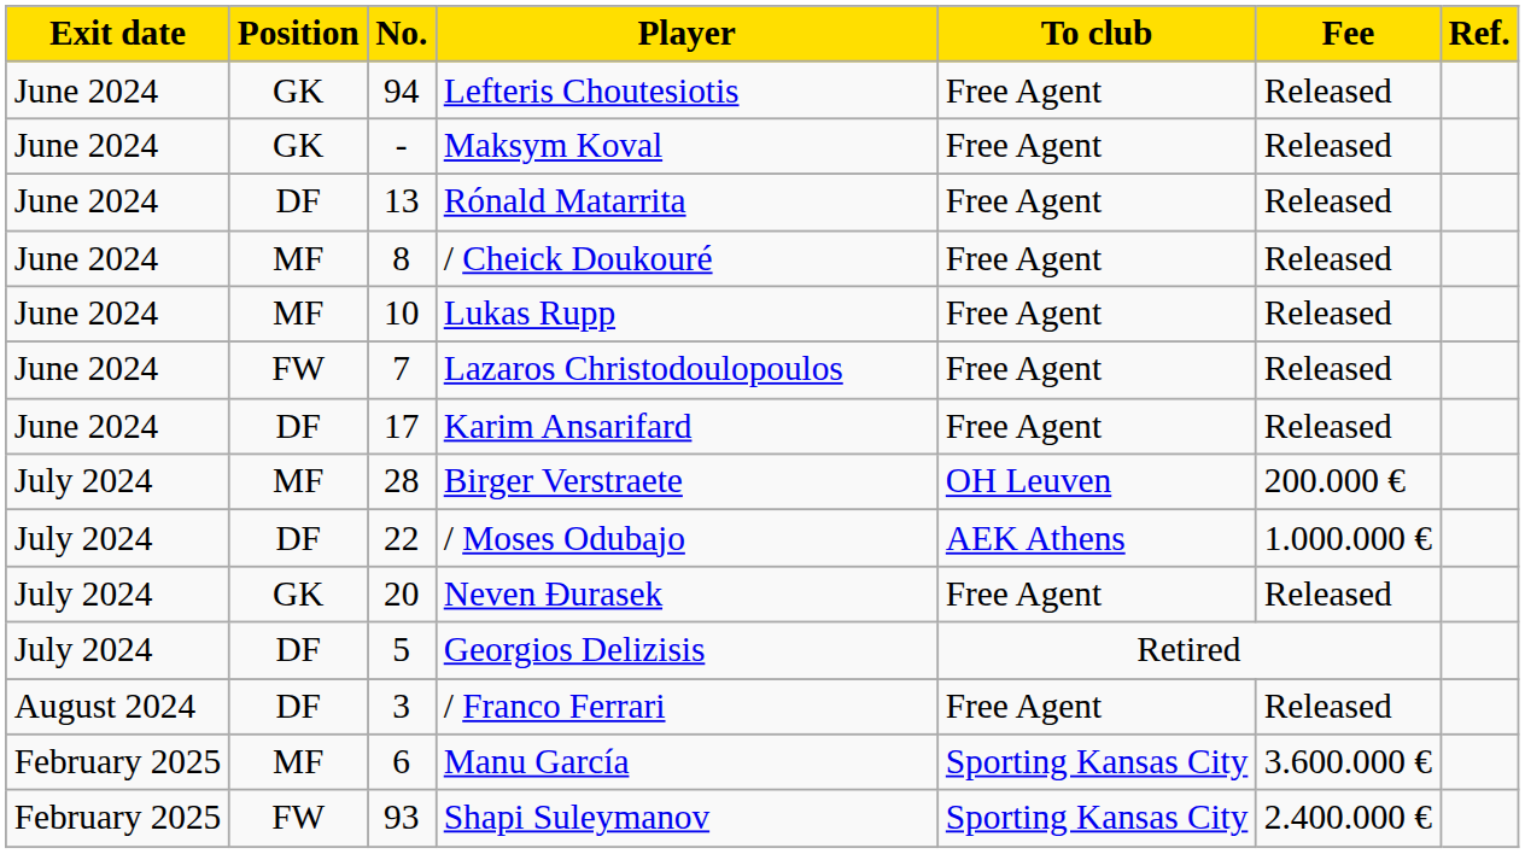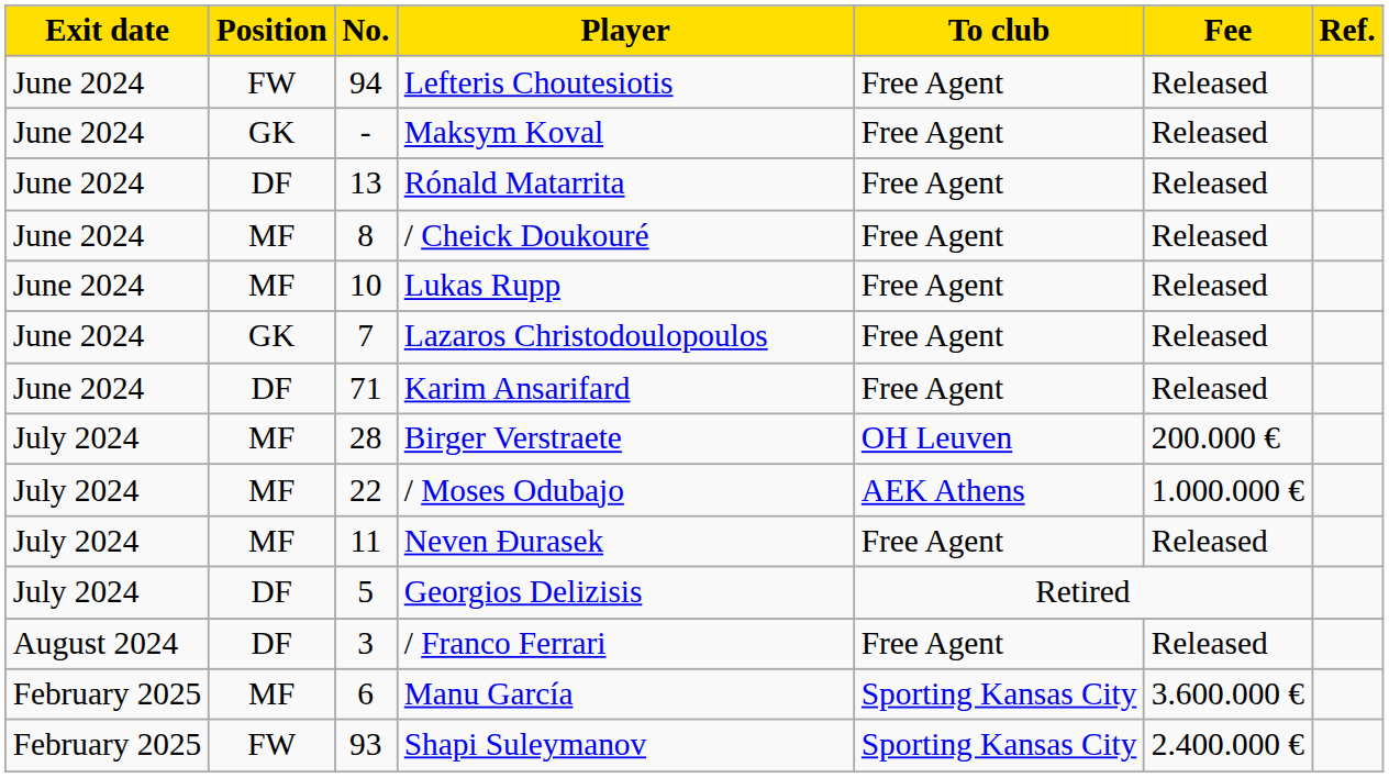Lefteris Choutesiotis | Position: GK -> FW
Lazaros Christodoulopoulos | Position: FW -> GK
Karim Ansarifard | No.: 17 -> 71
/ Moses Odubajo | Position: DF -> MF
Neven Đurasek | Position: GK -> MF
Neven Đurasek | No.: 20 -> 11
